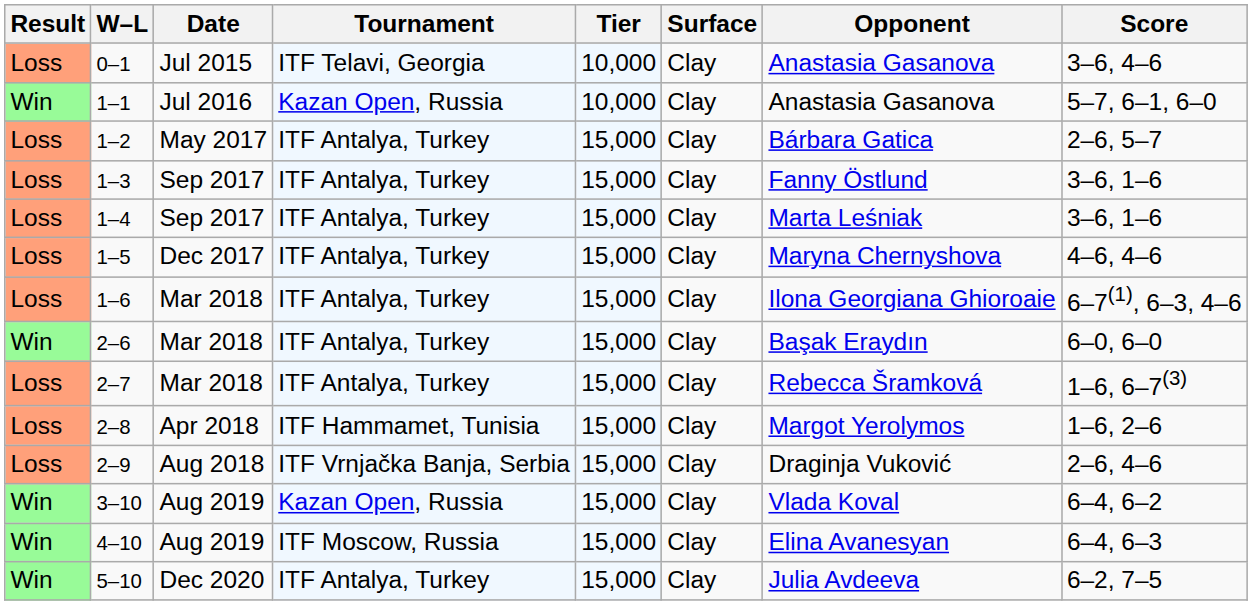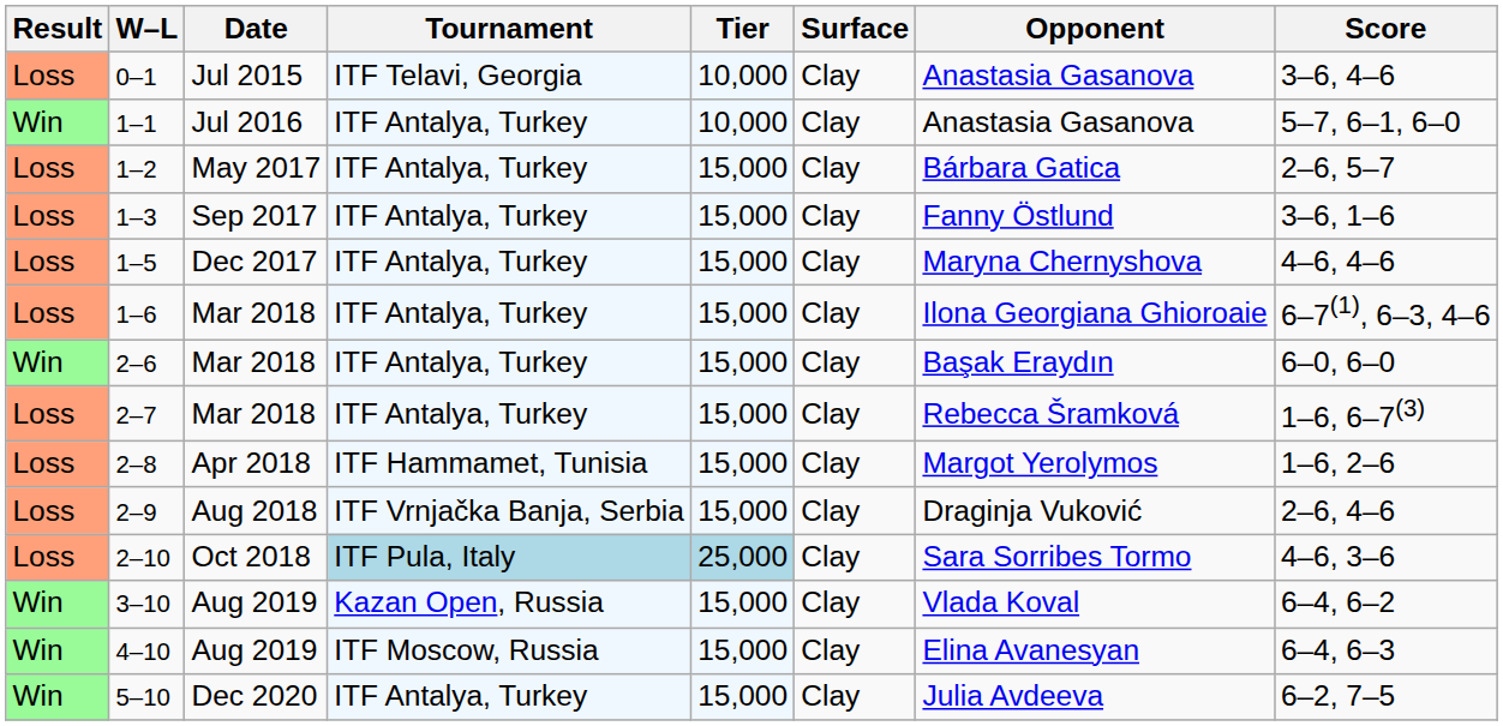1–1 | Tournament: Kazan Open, Russia -> ITF Antalya, Turkey
- row: Loss | 1–4 | Sep 2017 | ITF Antalya, Turkey | 15,000 | Clay | Marta Leśniak | 3–6, 1–6
+ row: Loss | 2–10 | Oct 2018 | ITF Pula, Italy | 25,000 | Clay | Sara Sorribes Tormo | 4–6, 3–6
